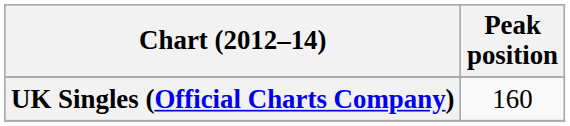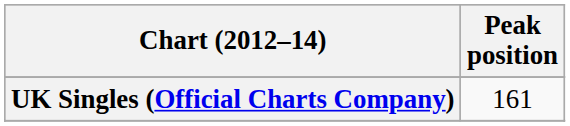UK Singles (Official Charts Company) | Peak position: 160 -> 161
